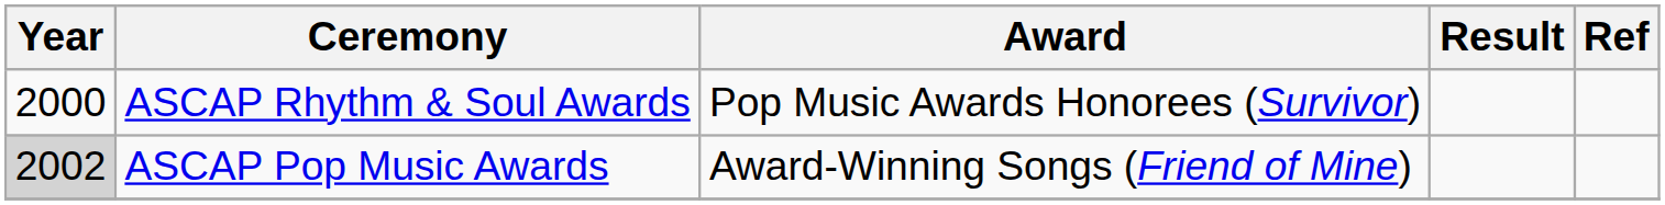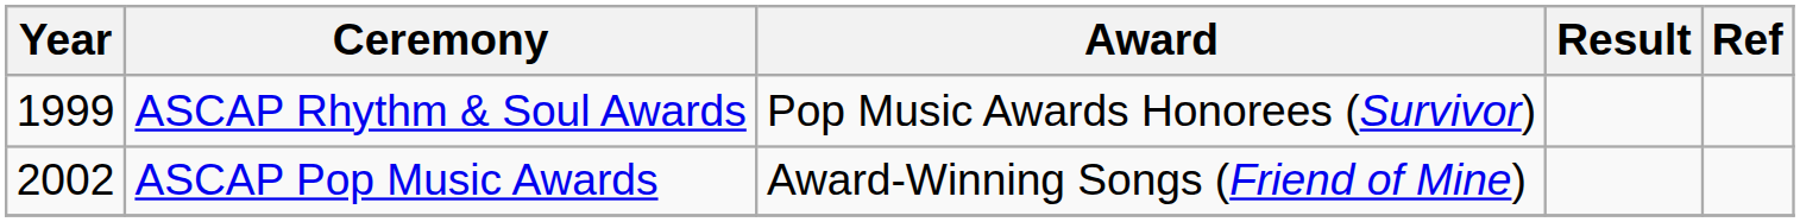ASCAP Rhythm & Soul Awards | Year: 2000 -> 1999
ASCAP Pop Music Awards | Year: lightgrey background -> no background
